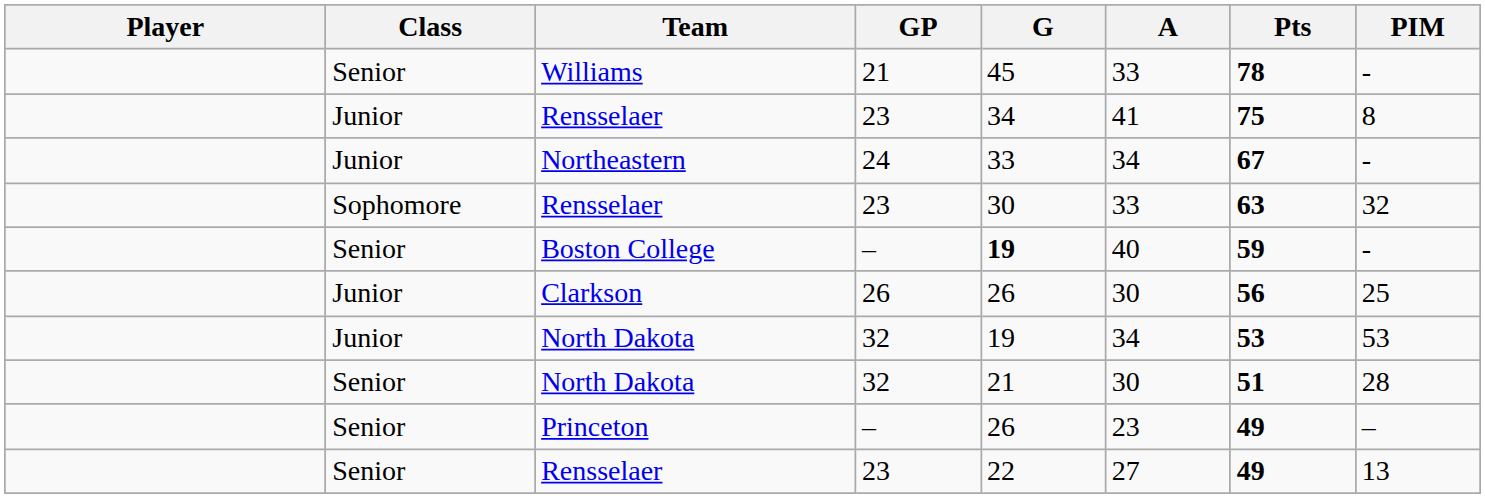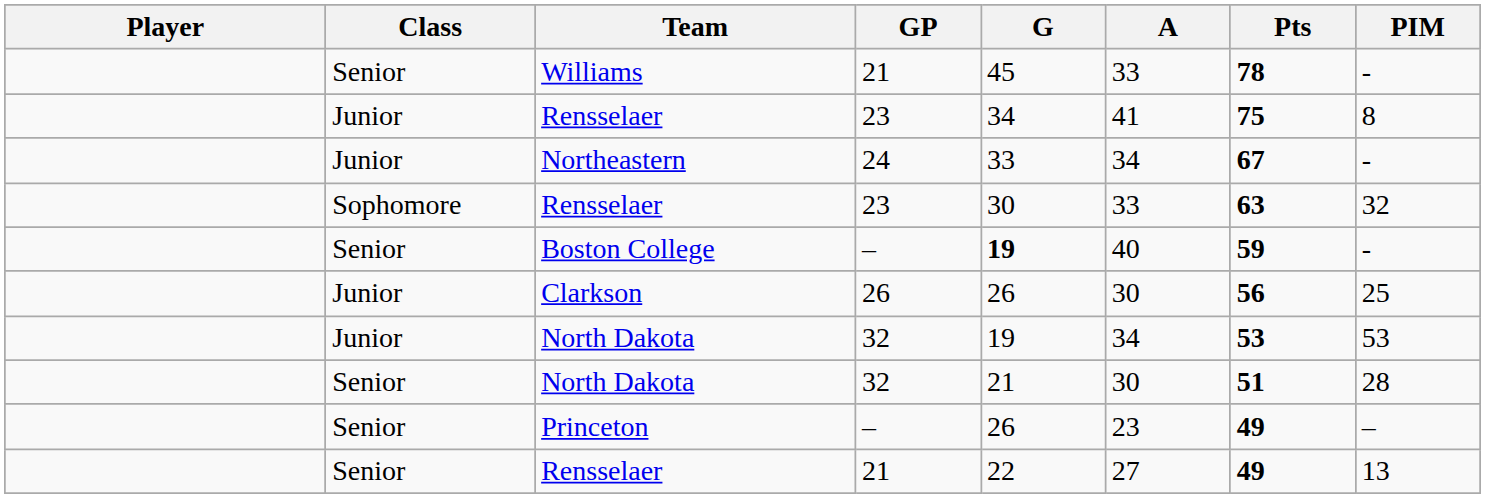Senior / Rensselaer | GP: 23 -> 21
